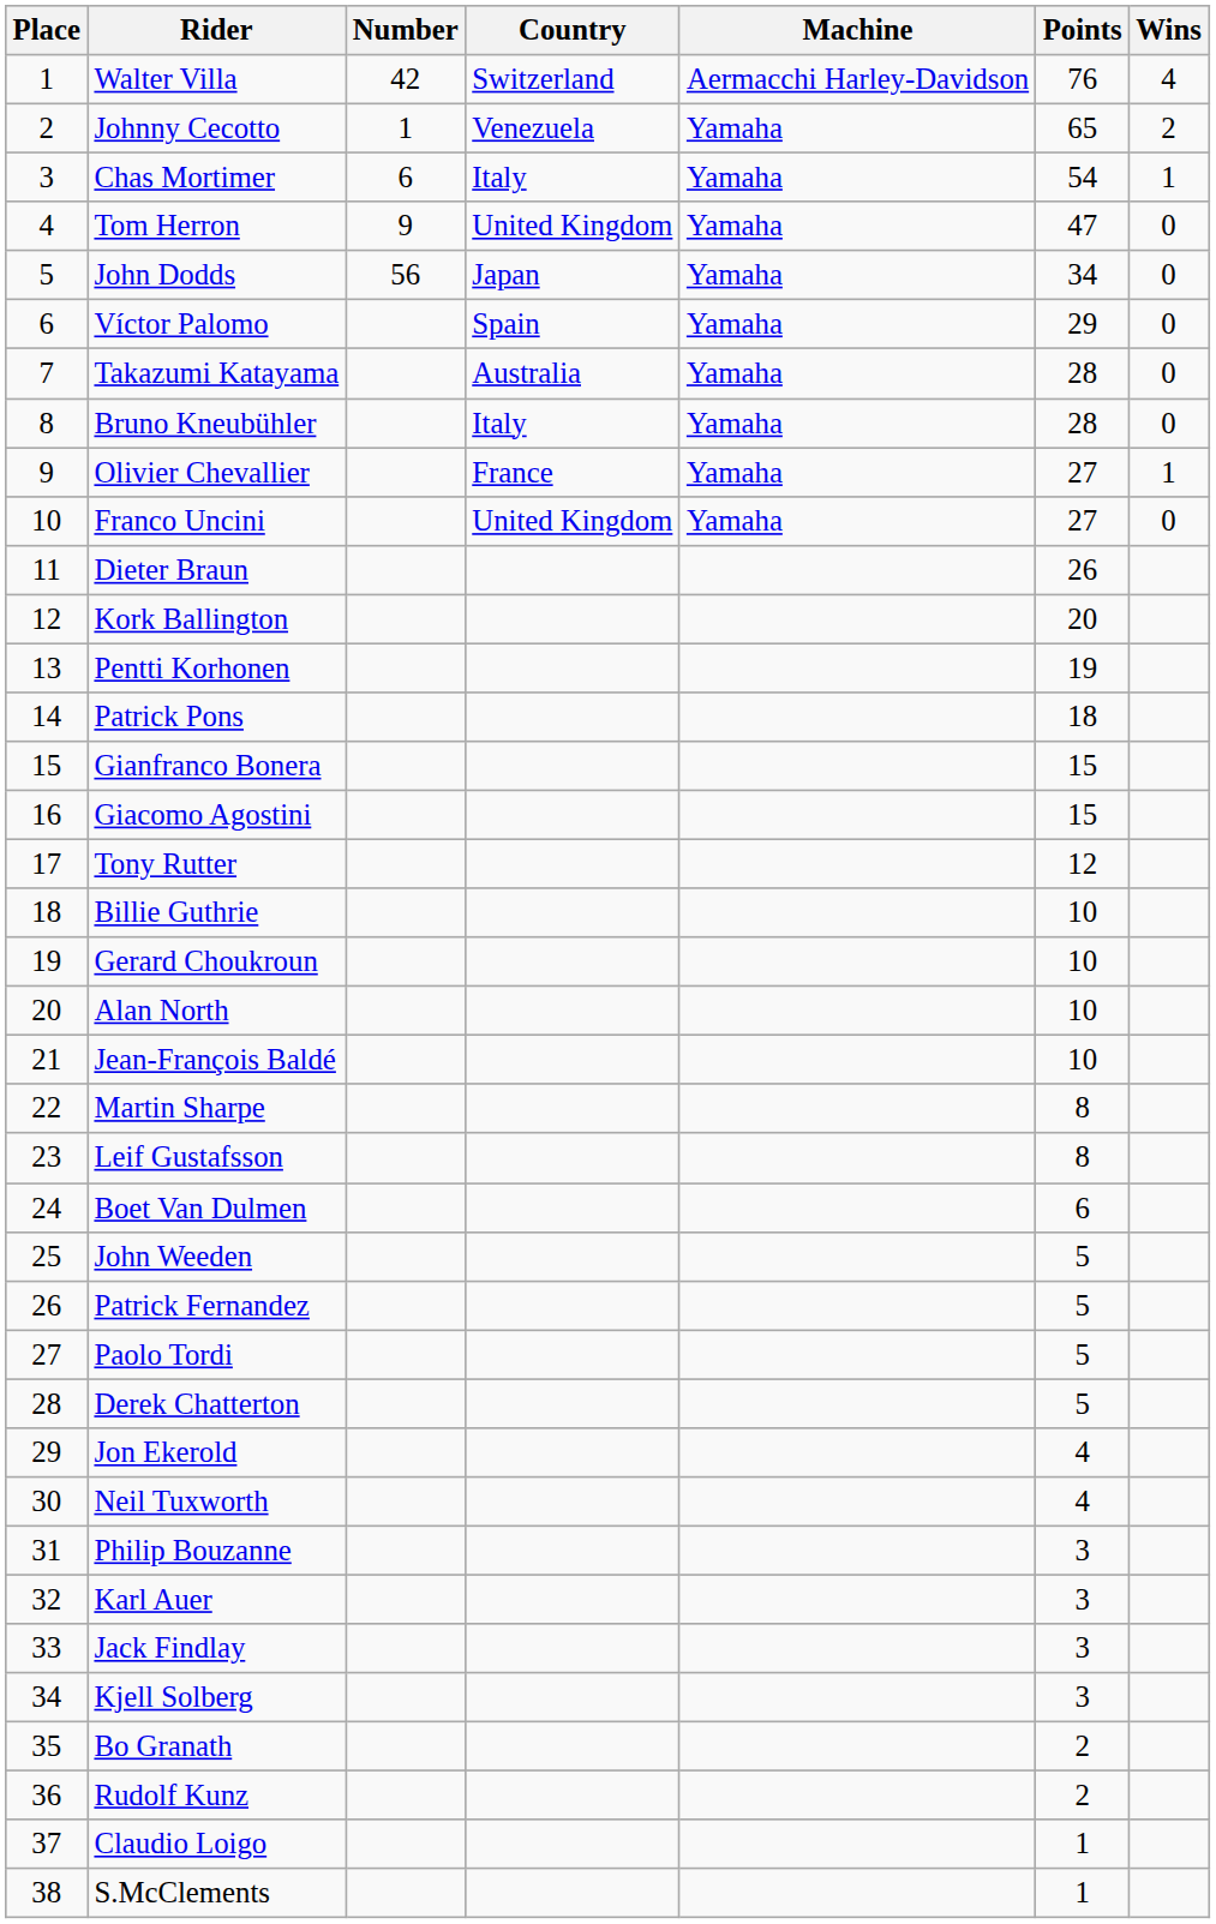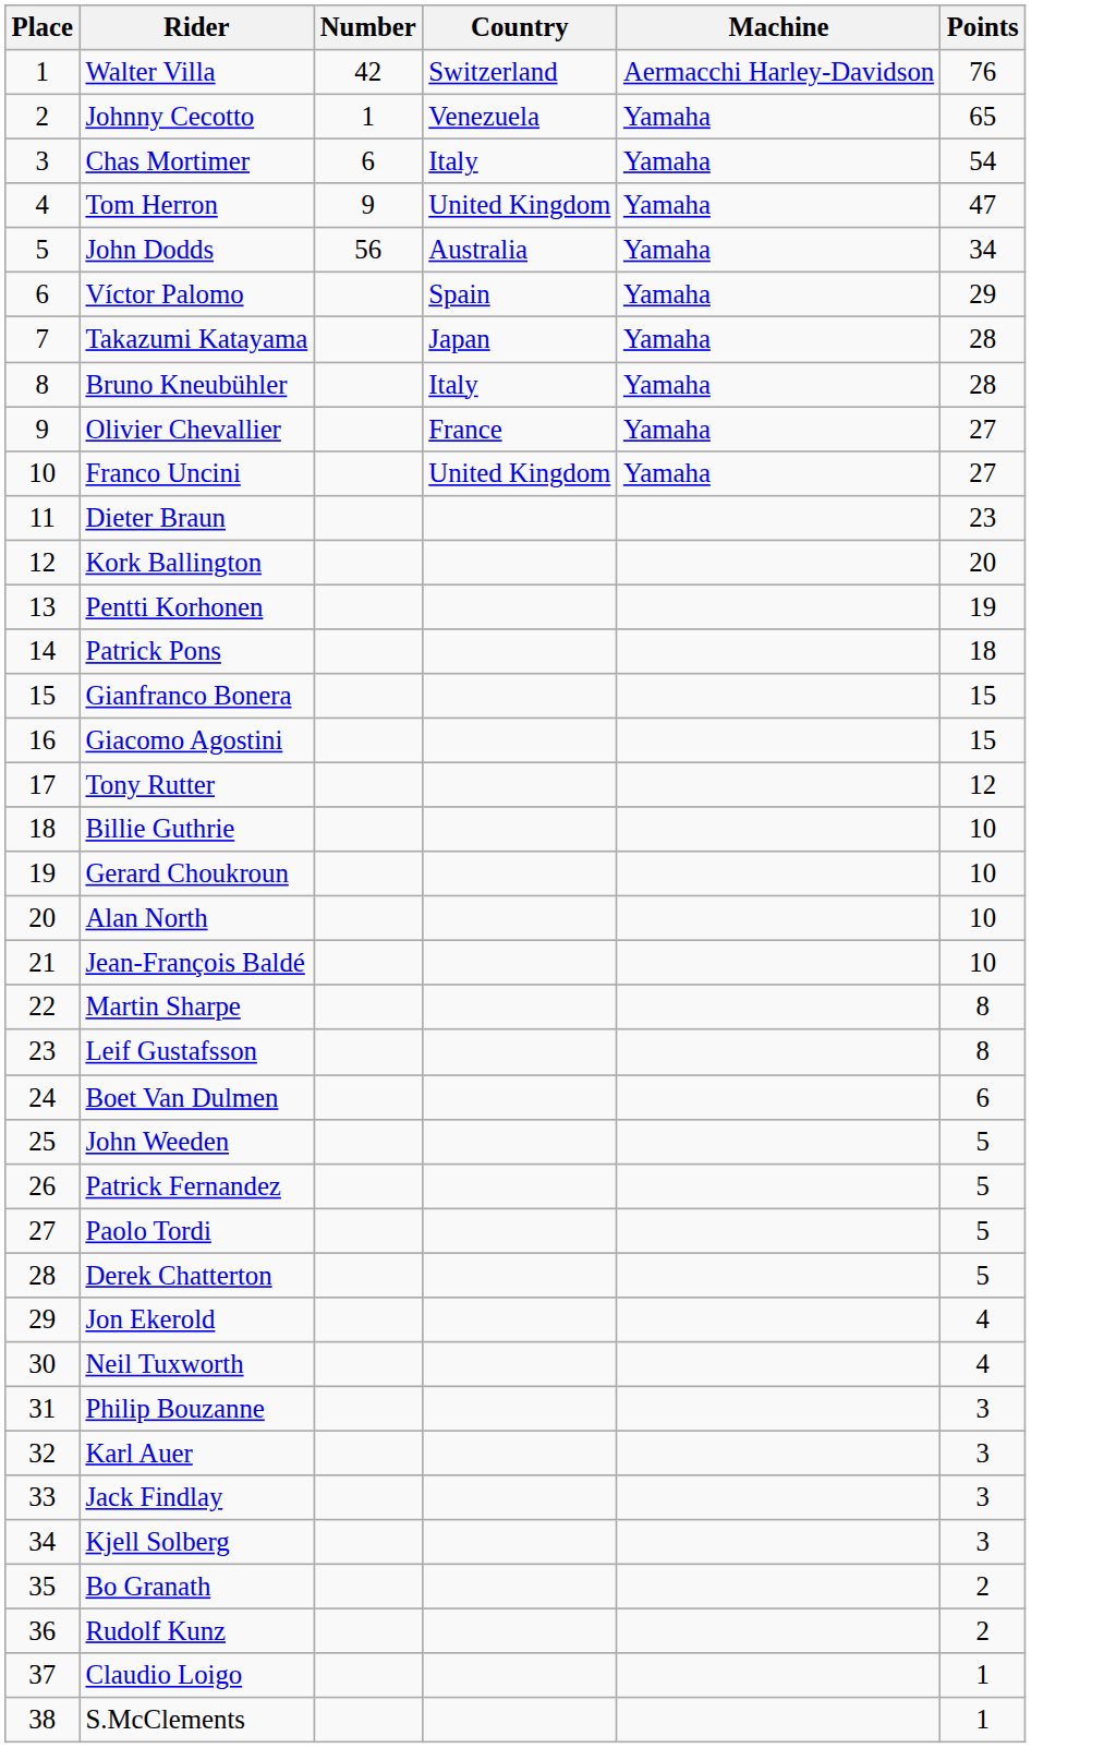- column: Wins | 4 | 2 | 1 | 0 | 0 | 0 | 0 | 0 | 1 | 0
John Dodds | Country: Japan -> Australia
Takazumi Katayama | Country: Australia -> Japan
Dieter Braun | Points: 26 -> 23
